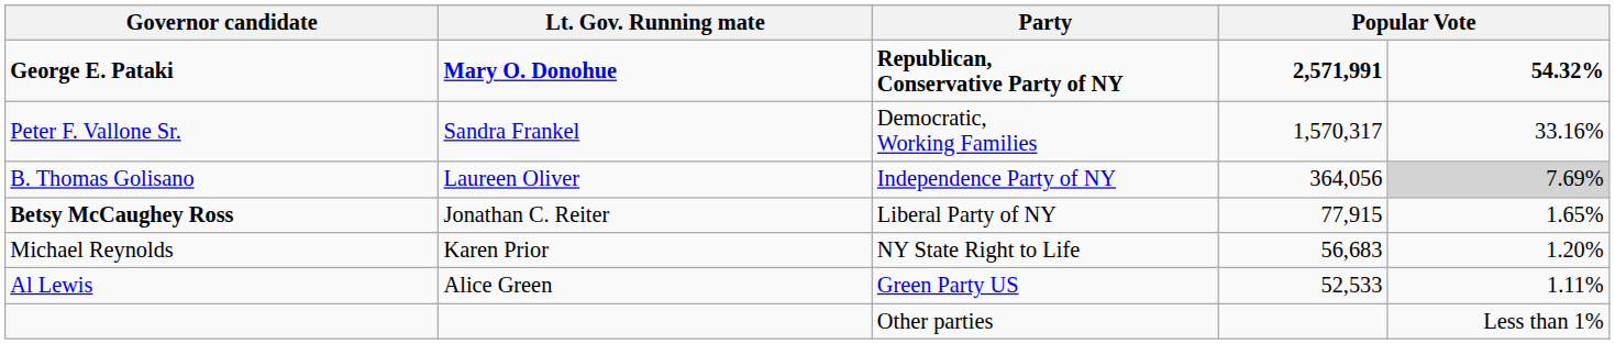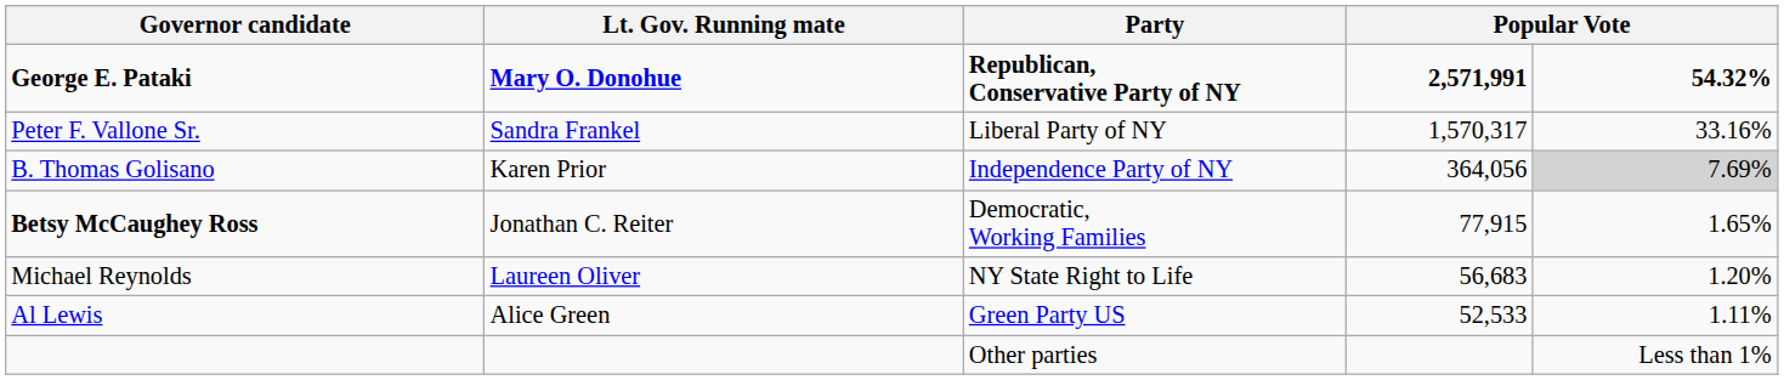Peter F. Vallone Sr. | Party: Democratic, Working Families -> Liberal Party of NY
B. Thomas Golisano | Lt. Gov. Running mate: Laureen Oliver -> Karen Prior
Betsy McCaughey Ross | Party: Liberal Party of NY -> Democratic, Working Families
Michael Reynolds | Lt. Gov. Running mate: Karen Prior -> Laureen Oliver
